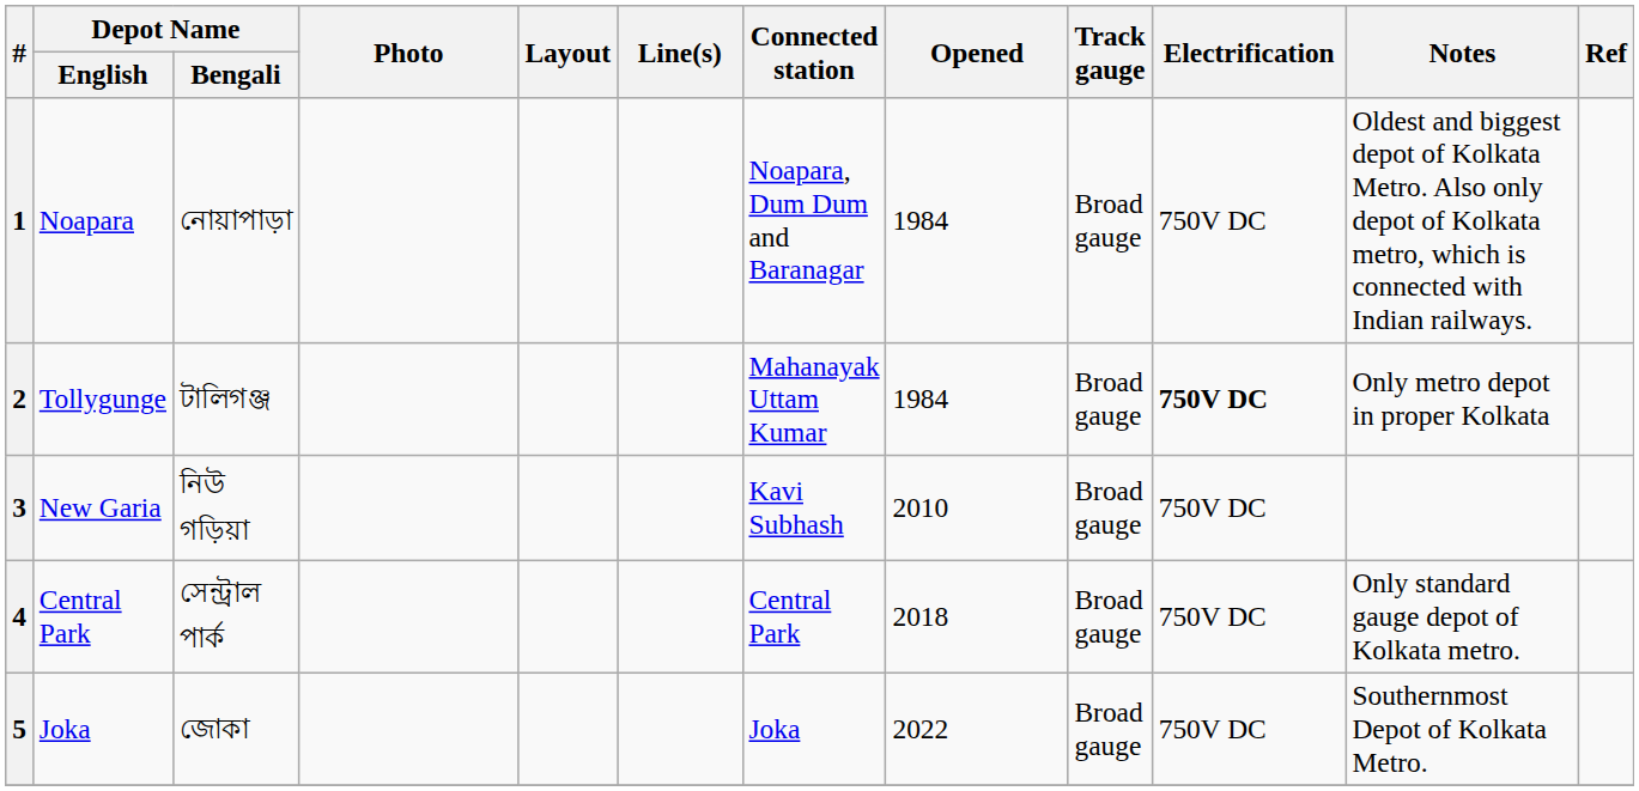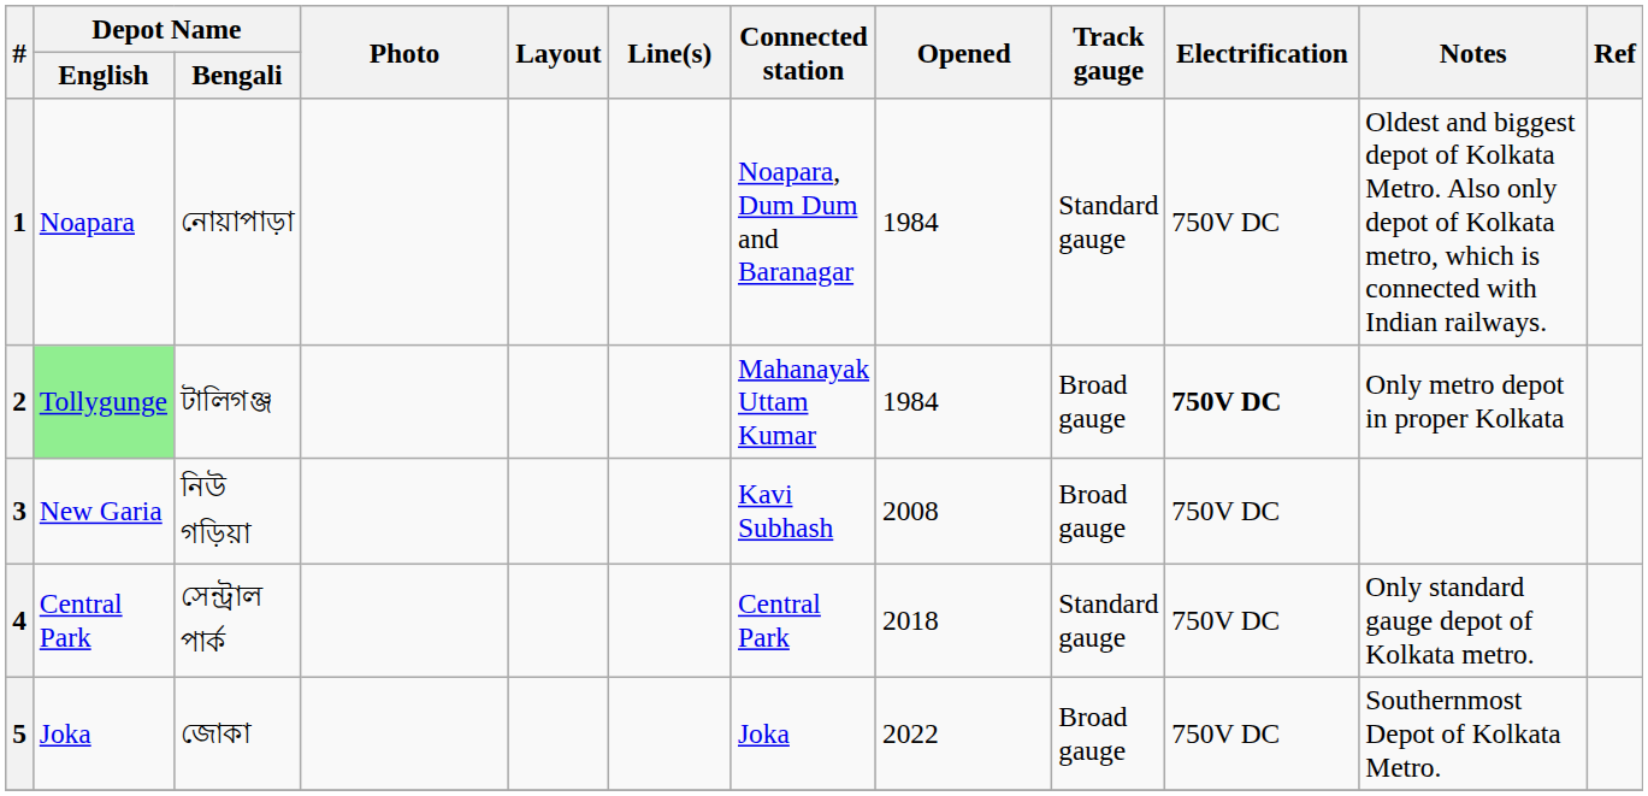1 | Track gauge: Broad gauge -> Standard gauge
2 | Depot Name / English: no background -> lightgreen background
3 | Opened: 2010 -> 2008
4 | Track gauge: Broad gauge -> Standard gauge
